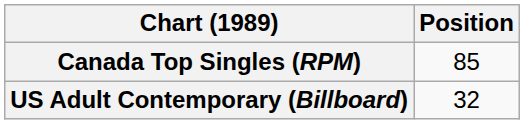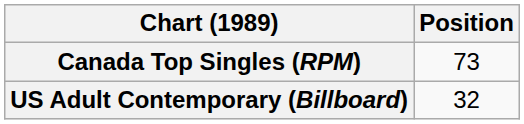Canada Top Singles (RPM) | Position: 85 -> 73
